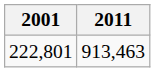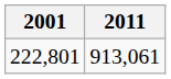222,801 | 2011: 913,463 -> 913,061
